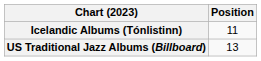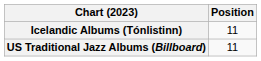US Traditional Jazz Albums (Billboard) | Position: 13 -> 11
